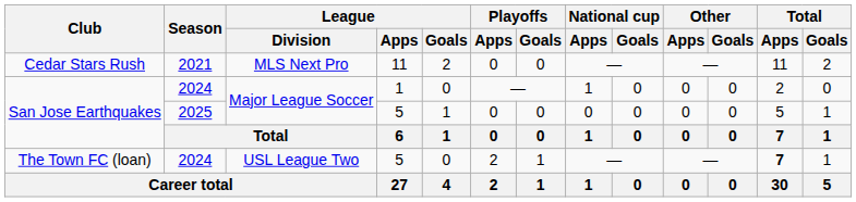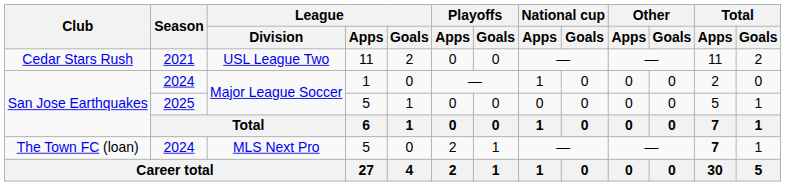Cedar Stars Rush | League / Division: MLS Next Pro -> USL League Two
The Town FC (loan) | League / Division: USL League Two -> MLS Next Pro
